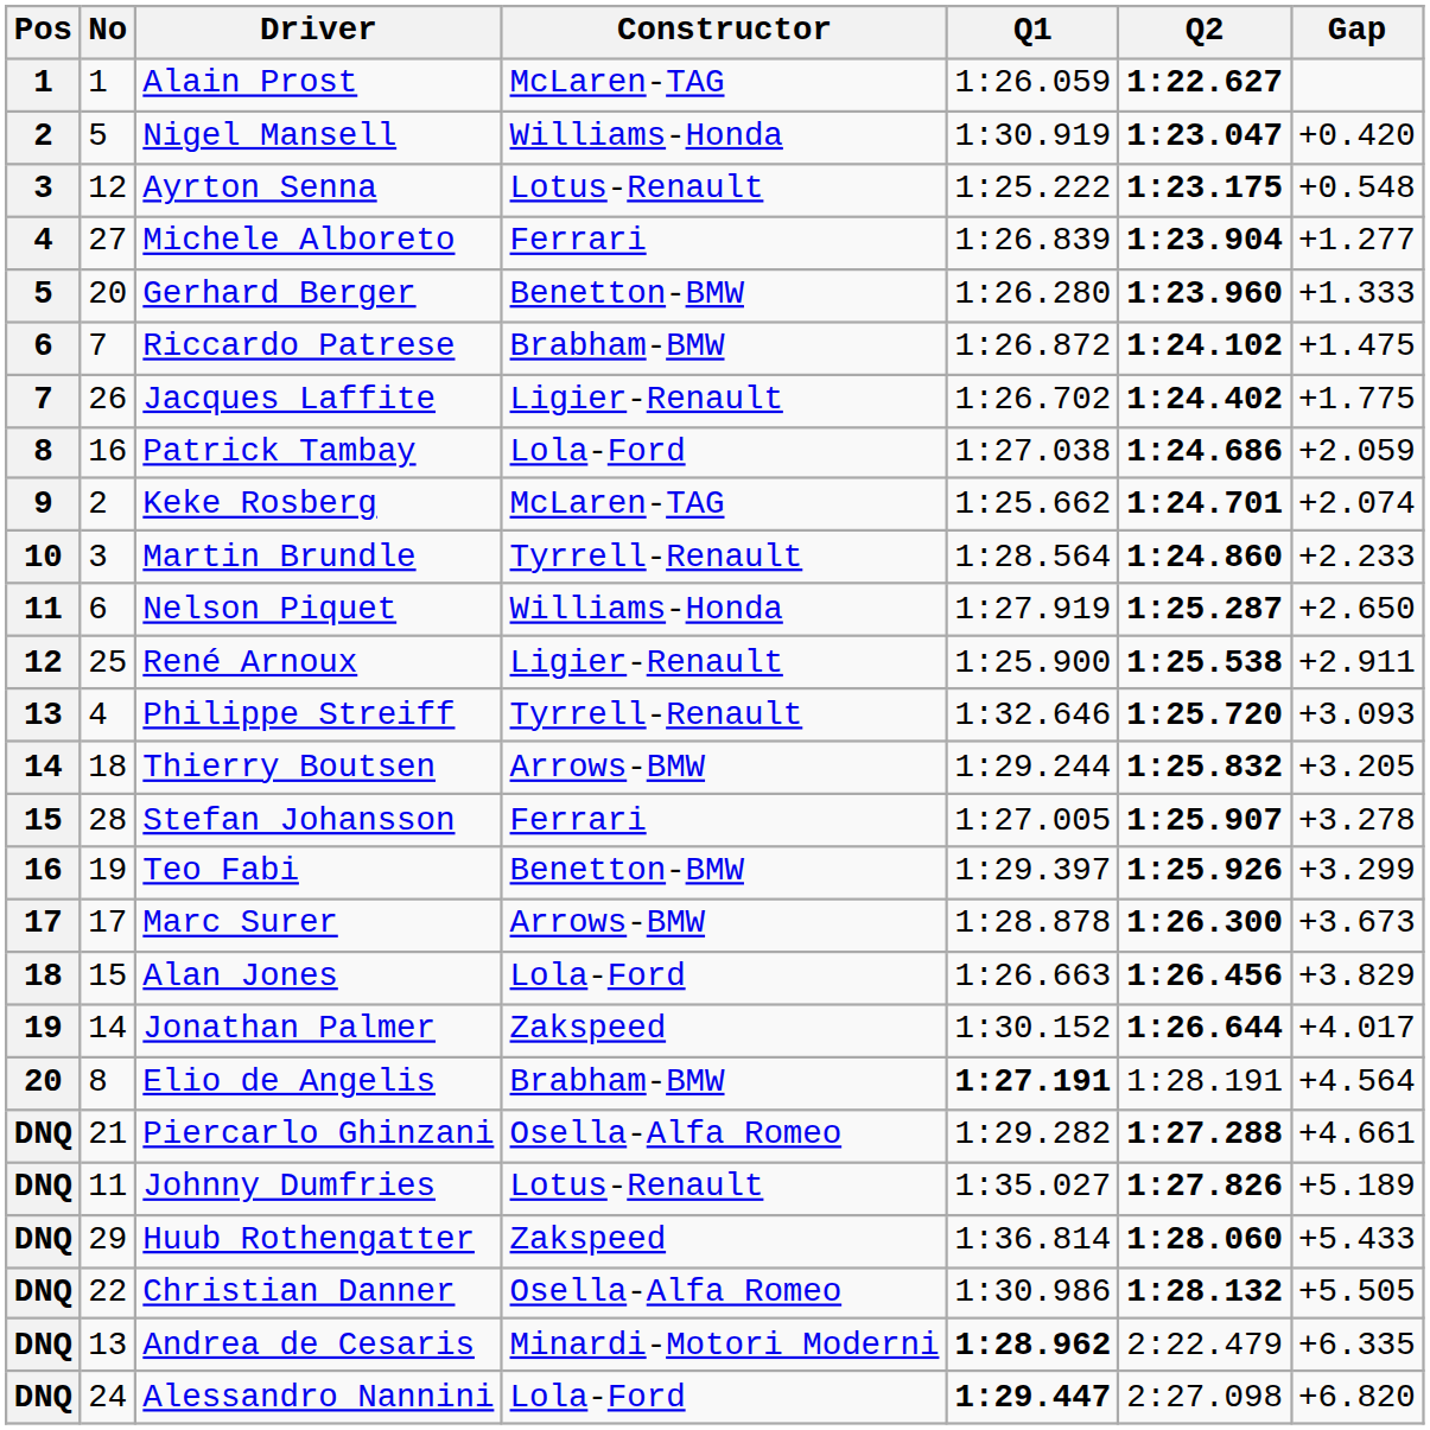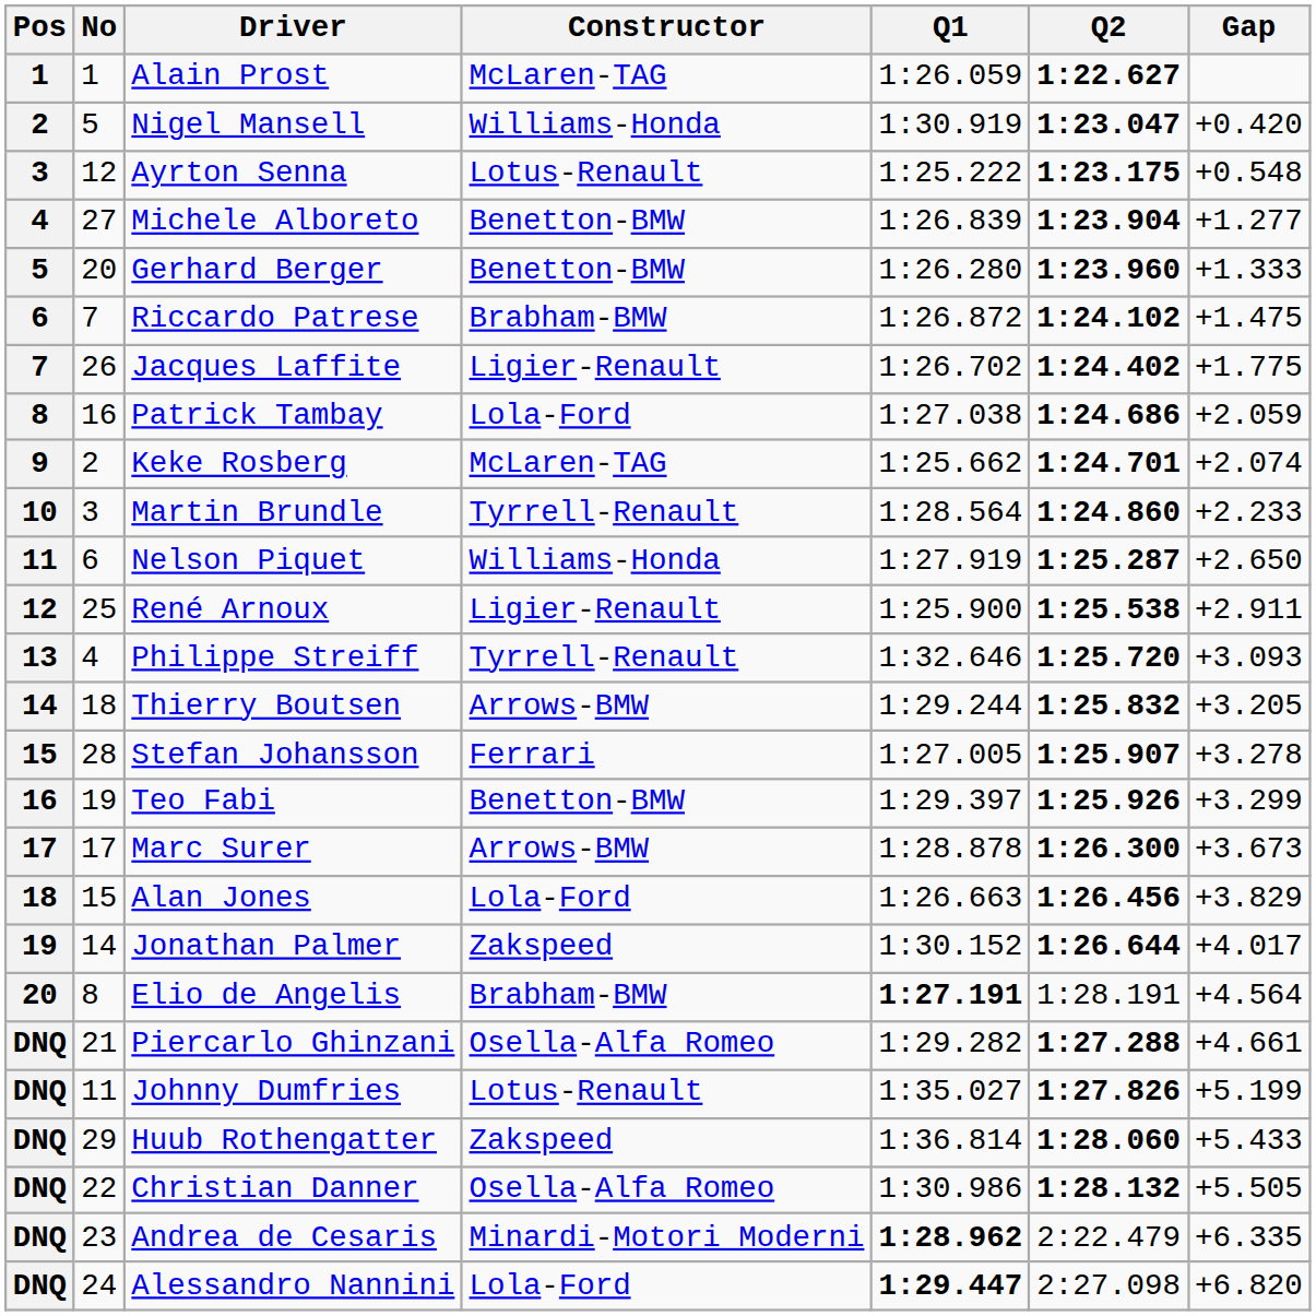Michele Alboreto | Constructor: Ferrari -> Benetton-BMW
Johnny Dumfries | Gap: +5.189 -> +5.199
Andrea de Cesaris | No: 13 -> 23
